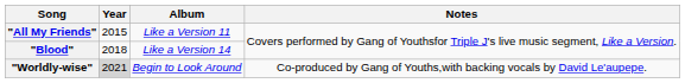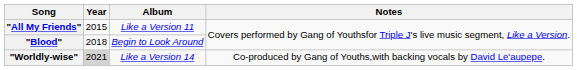"Blood" | Album: Like a Version 14 -> Begin to Look Around
"Worldly-wise" | Album: Begin to Look Around -> Like a Version 14
